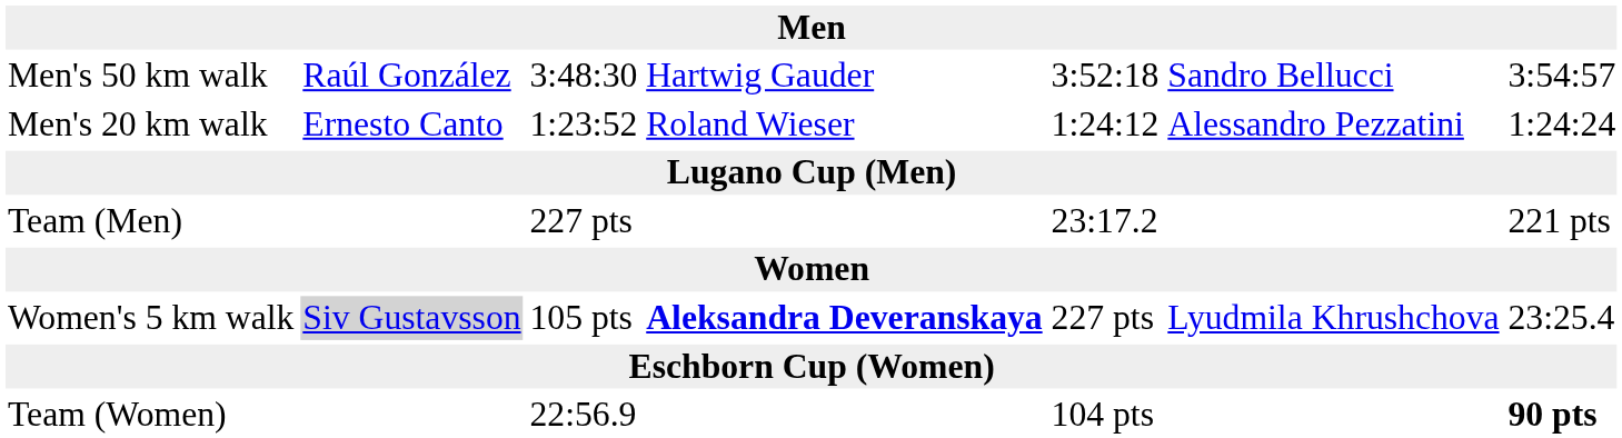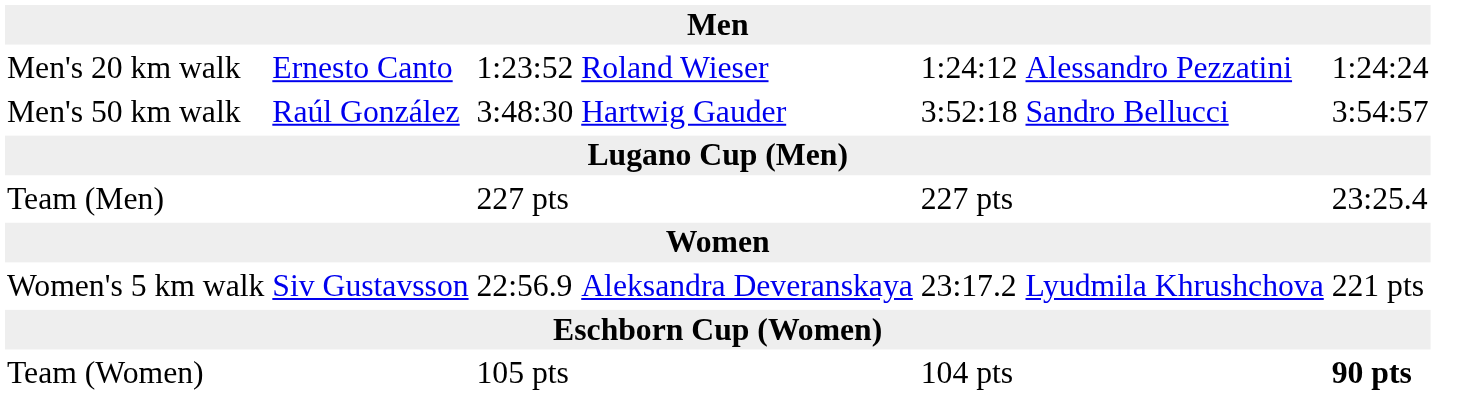rows swapped: Men's 20 km walk <-> Men's 50 km walk
Team (Men) | column 5: 23:17.2 -> 227 pts
Team (Men) | column 7: 221 pts -> 23:25.4
Women's 5 km walk | column 2: lightgrey background -> no background
Women's 5 km walk | column 3: 105 pts -> 22:56.9
Women's 5 km walk | column 4: bold -> normal
Women's 5 km walk | column 5: 227 pts -> 23:17.2
Women's 5 km walk | column 7: 23:25.4 -> 221 pts
Team (Women) | column 3: 22:56.9 -> 105 pts
